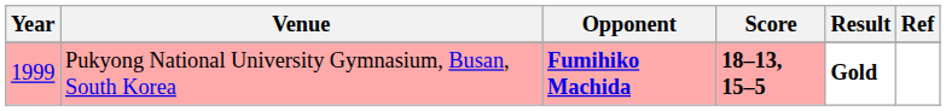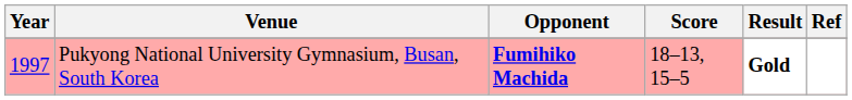Pukyong National University Gymnasium, Busan, South Korea | Year: 1999 -> 1997
Pukyong National University Gymnasium, Busan, South Korea | Score: bold -> normal
